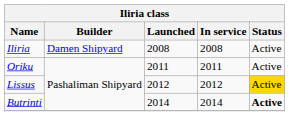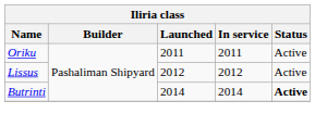- row: Iliria | Damen Shipyard | 2008 | 2008 | Active
Lissus | Status: gold background -> no background
